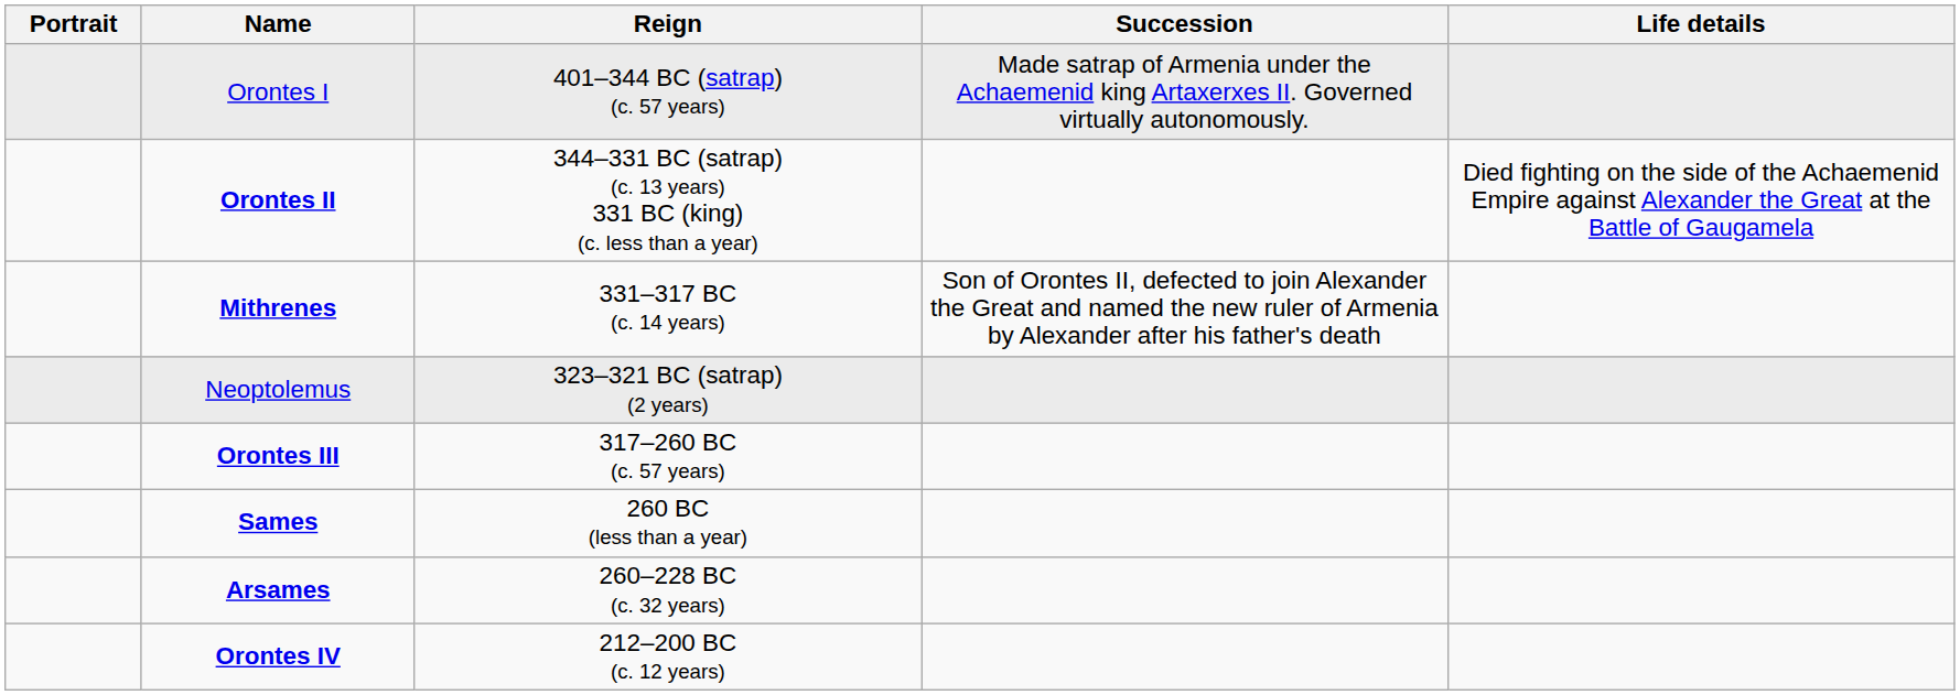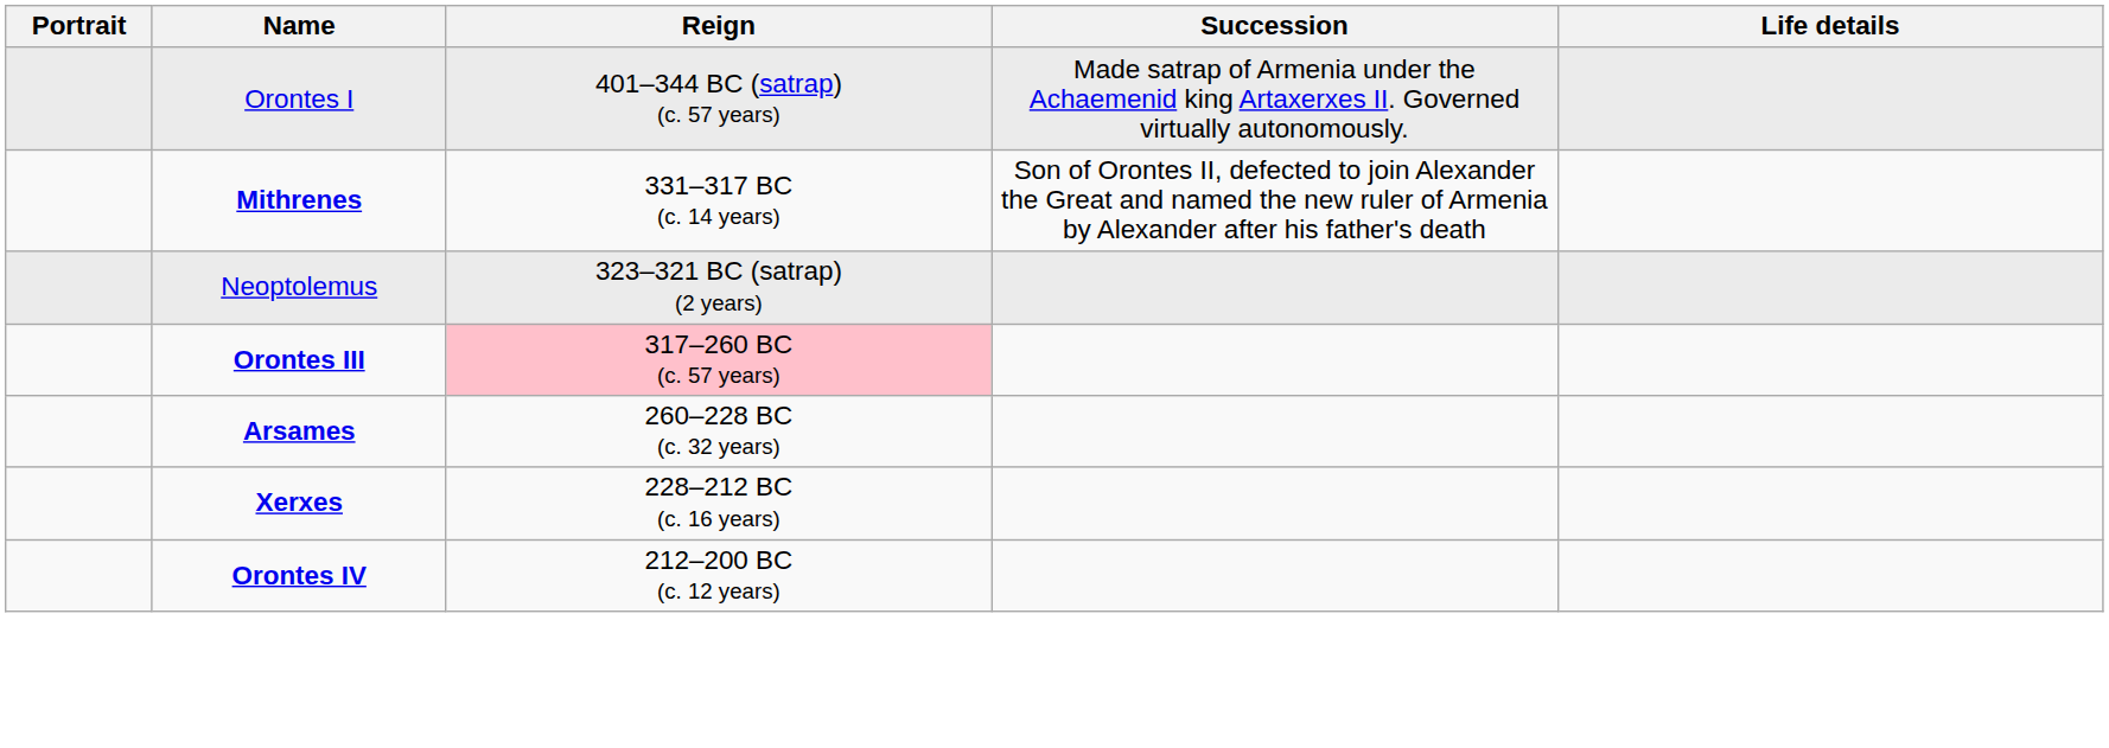- row: Orontes II | 344–331 BC (satrap) (c. 13 years) 331 BC (king) (c. less than a year) | Died fighting on the side of the Achaemenid Empire against Alexander the Great at the Battle of Gaugamela
Orontes III | Reign: no background -> pink background
- row: Sames | 260 BC (less than a year)
+ row: Xerxes | 228–212 BC (c. 16 years)
